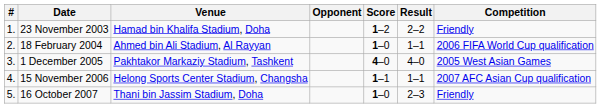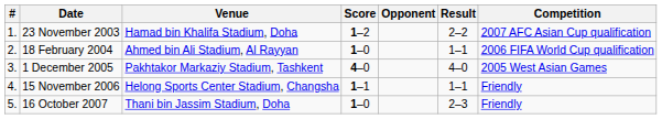columns swapped: Opponent <-> Score
23 November 2003 | Competition: Friendly -> 2007 AFC Asian Cup qualification
15 November 2006 | Competition: 2007 AFC Asian Cup qualification -> Friendly
